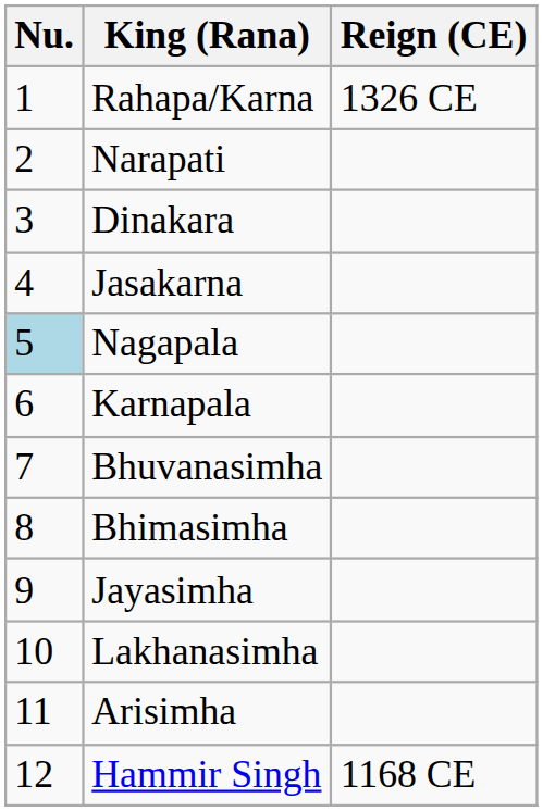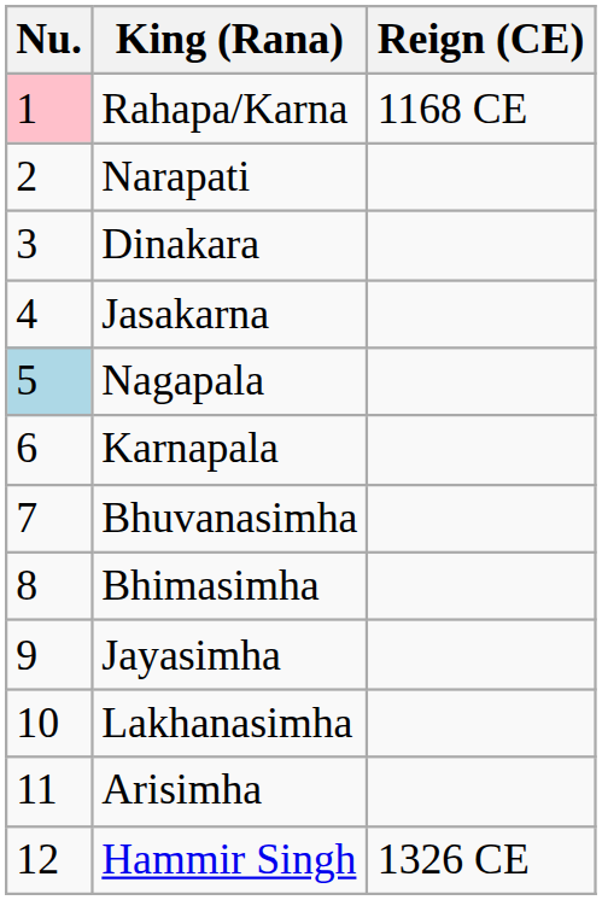Rahapa/Karna | Nu.: no background -> pink background
Rahapa/Karna | Reign (CE): 1326 CE -> 1168 CE
Hammir Singh | Reign (CE): 1168 CE -> 1326 CE
